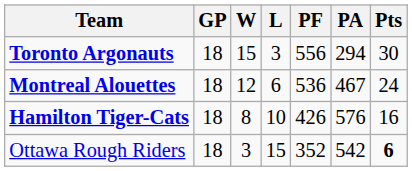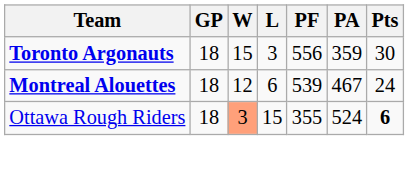Toronto Argonauts | PA: 294 -> 359
Montreal Alouettes | PF: 536 -> 539
- row: Hamilton Tiger-Cats | 18 | 8 | 10 | 426 | 576 | 16
Ottawa Rough Riders | W: no background -> lightsalmon background
Ottawa Rough Riders | PF: 352 -> 355
Ottawa Rough Riders | PA: 542 -> 524
